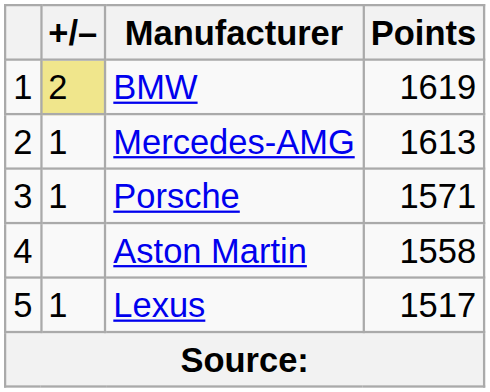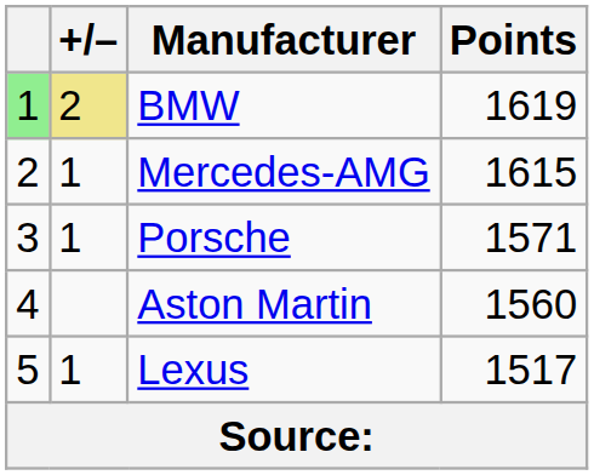BMW | column 1: no background -> lightgreen background
Mercedes-AMG | Points: 1613 -> 1615
Aston Martin | Points: 1558 -> 1560
